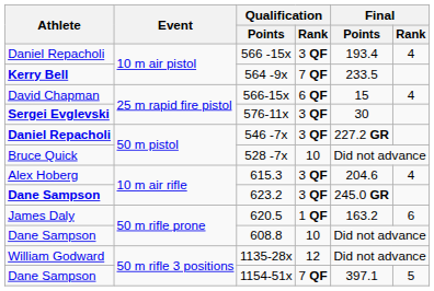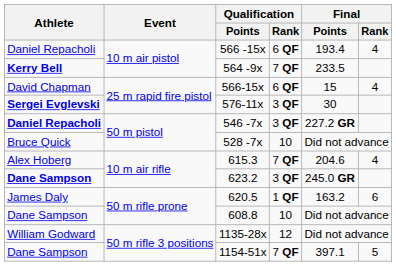566 -15x | Qualification / Rank: 3 QF -> 6 QF
615.3 | Qualification / Rank: 3 QF -> 7 QF
